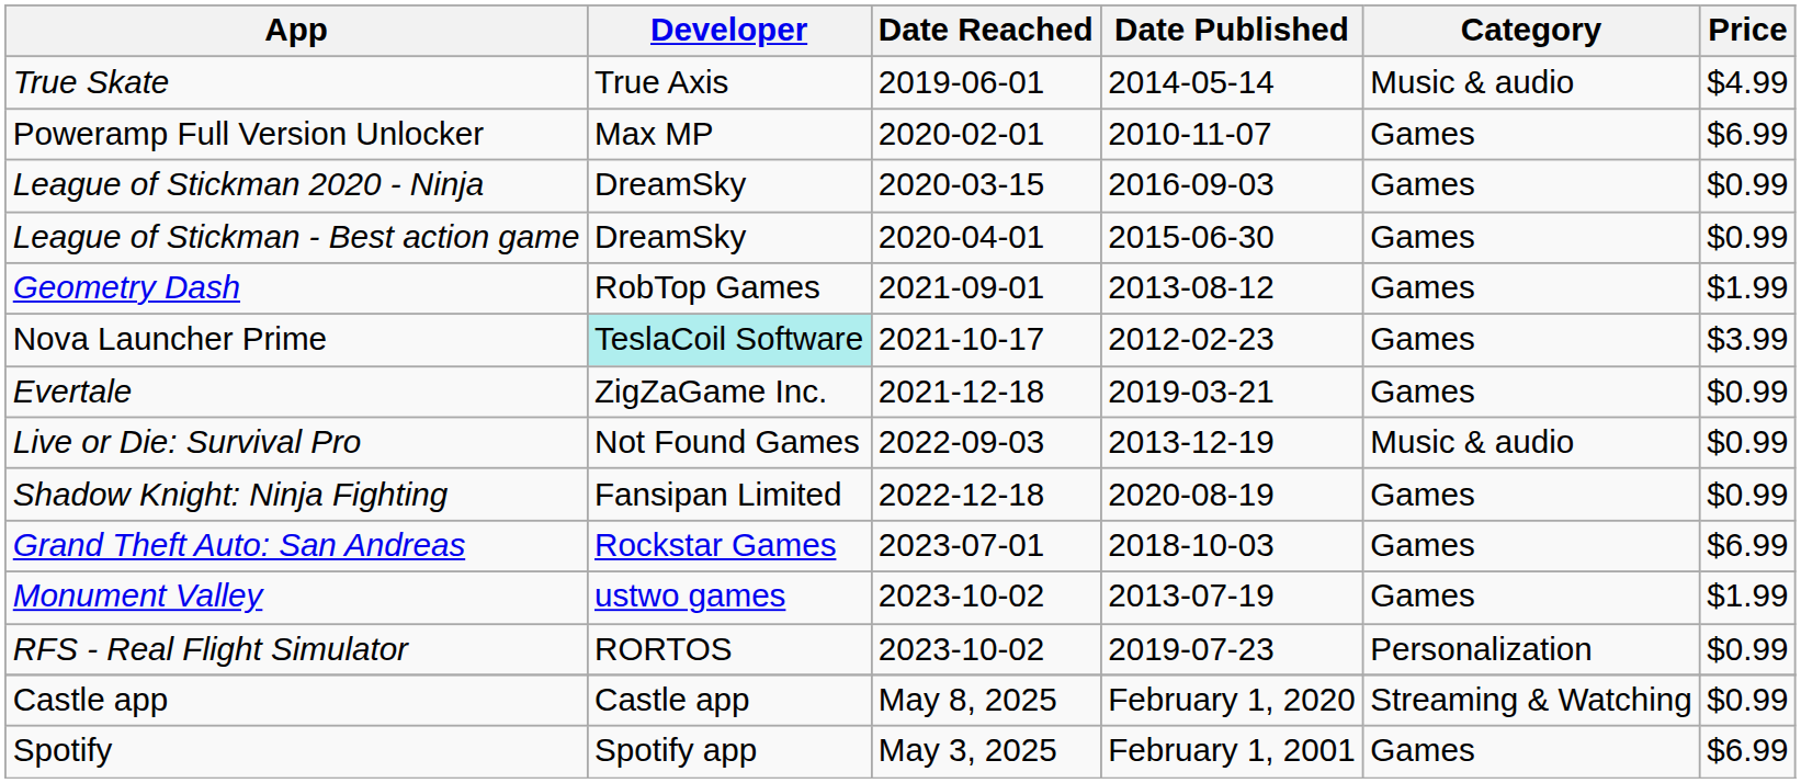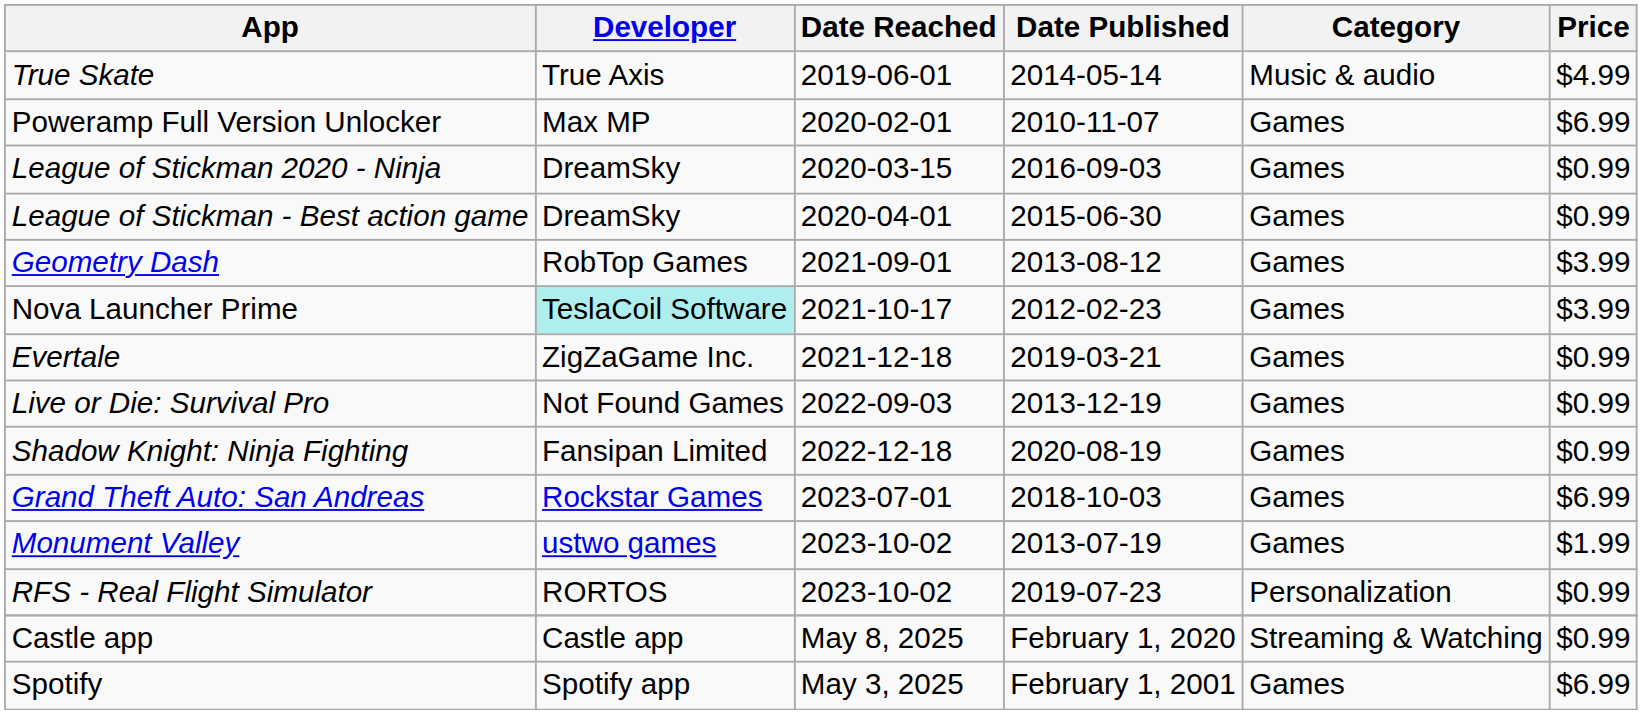Geometry Dash | Price: $1.99 -> $3.99
Live or Die: Survival Pro | Category: Music & audio -> Games
